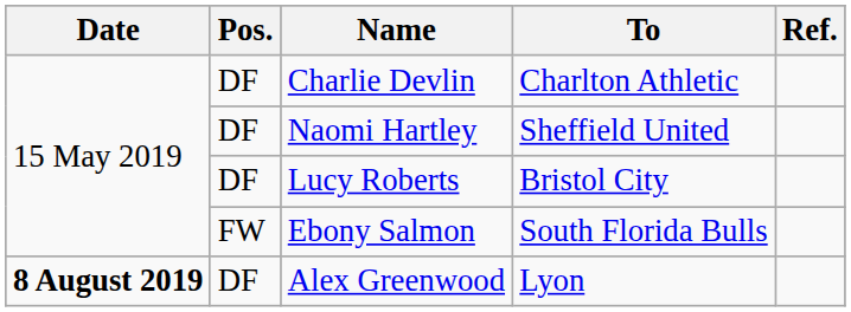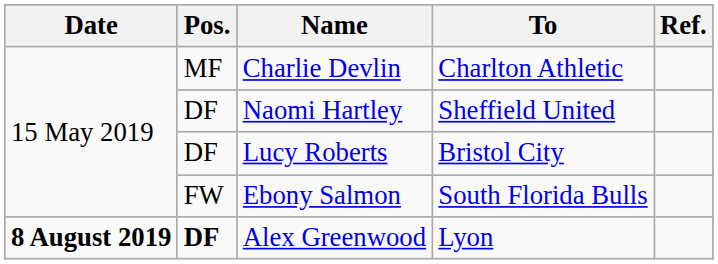Charlie Devlin | Pos.: DF -> MF
Alex Greenwood | Pos.: normal -> bold
